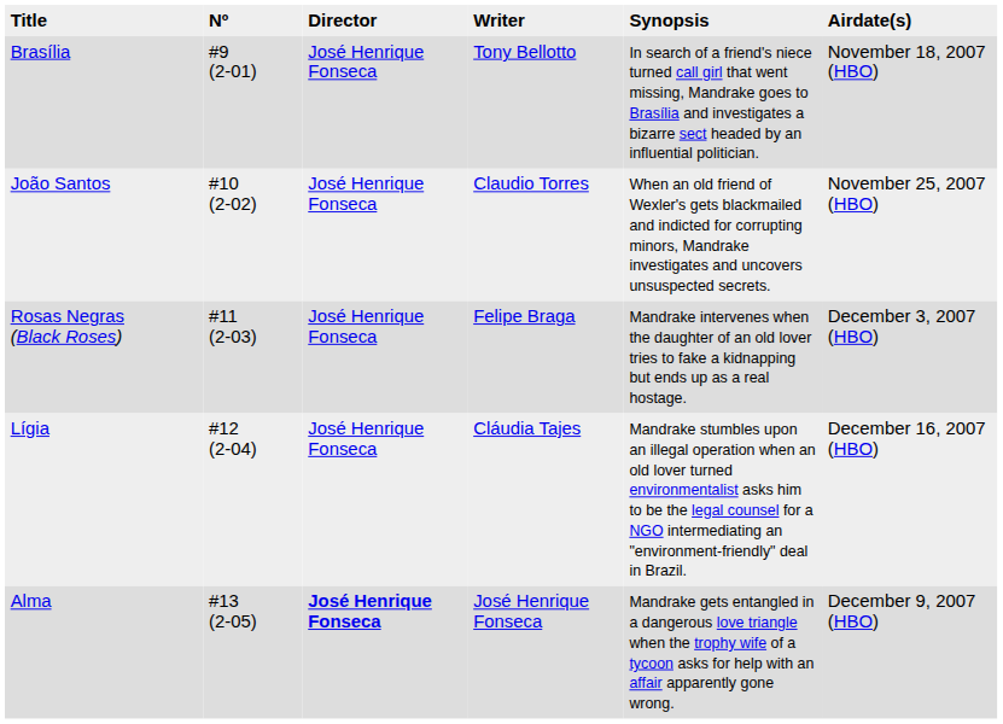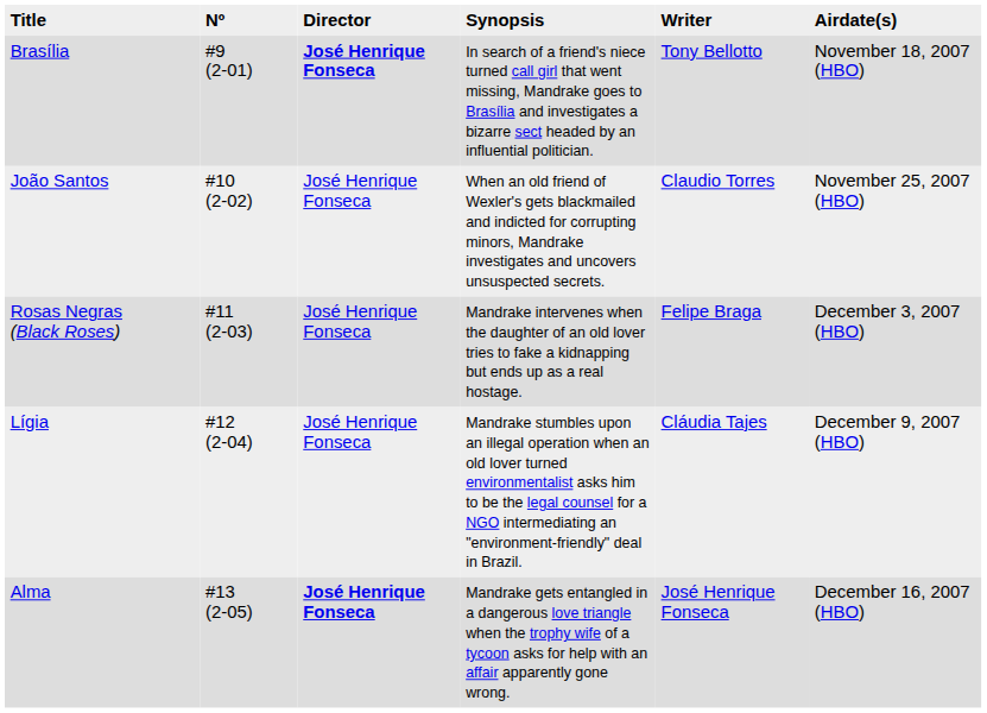columns swapped: Writer <-> Synopsis
Brasília | Director: normal -> bold
Lígia | Airdate(s): December 16, 2007 (HBO) -> December 9, 2007 (HBO)
Alma | Airdate(s): December 9, 2007 (HBO) -> December 16, 2007 (HBO)
